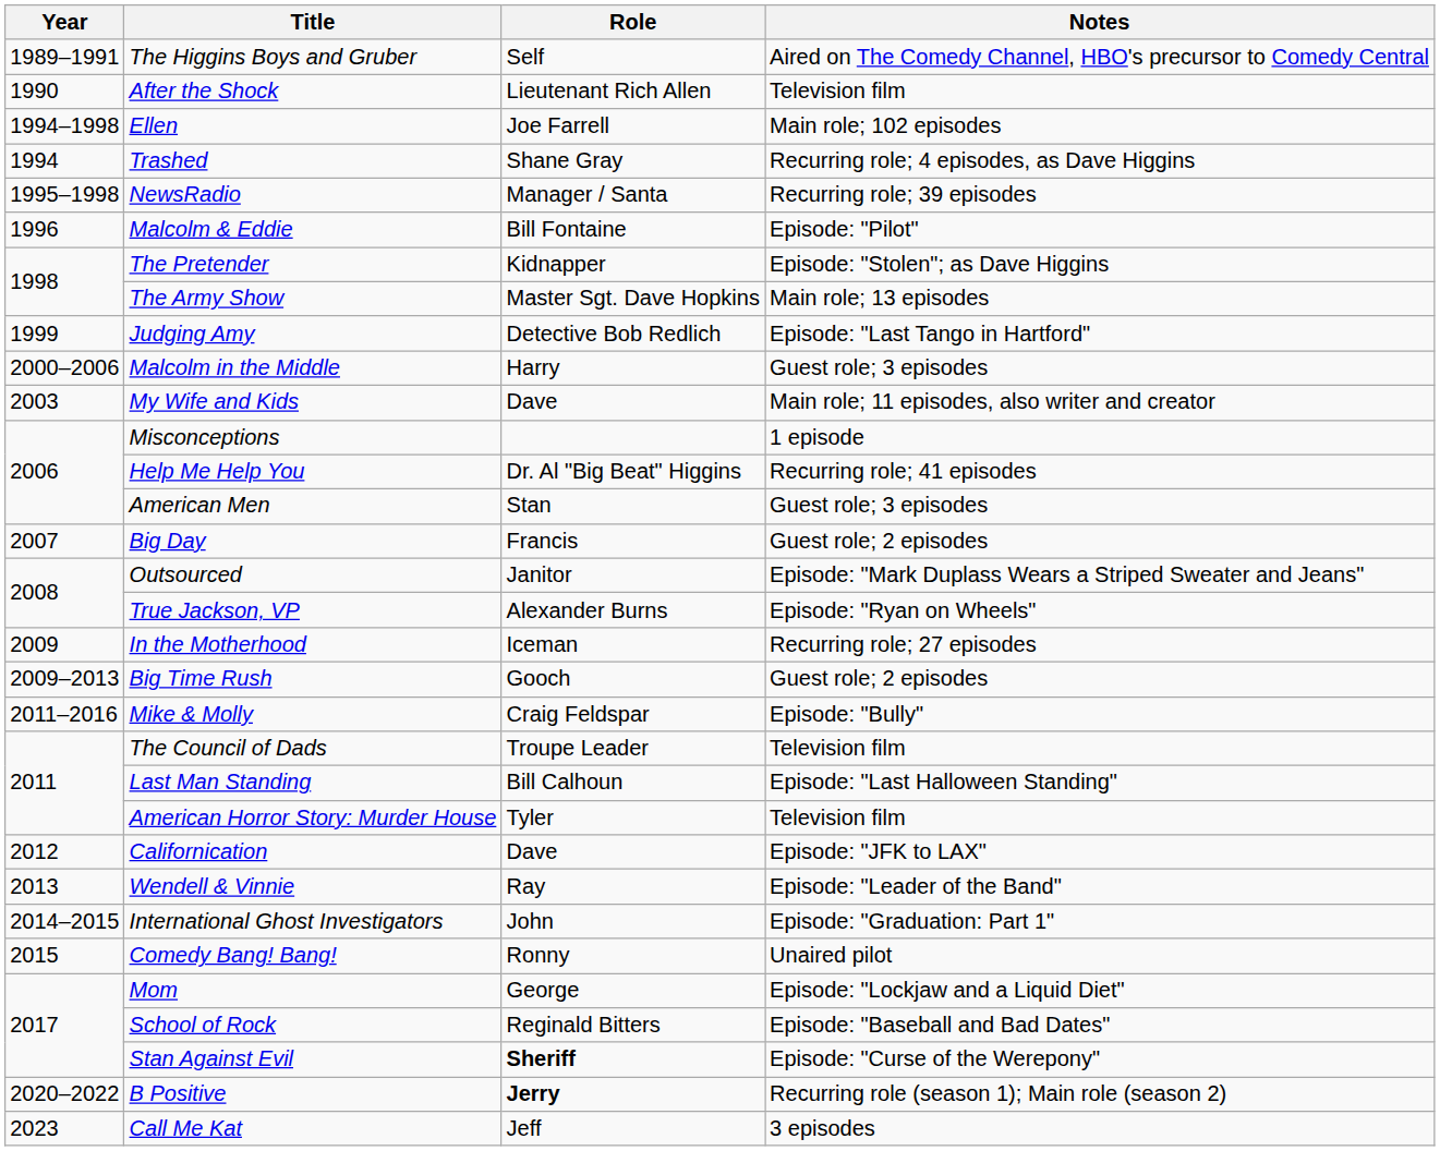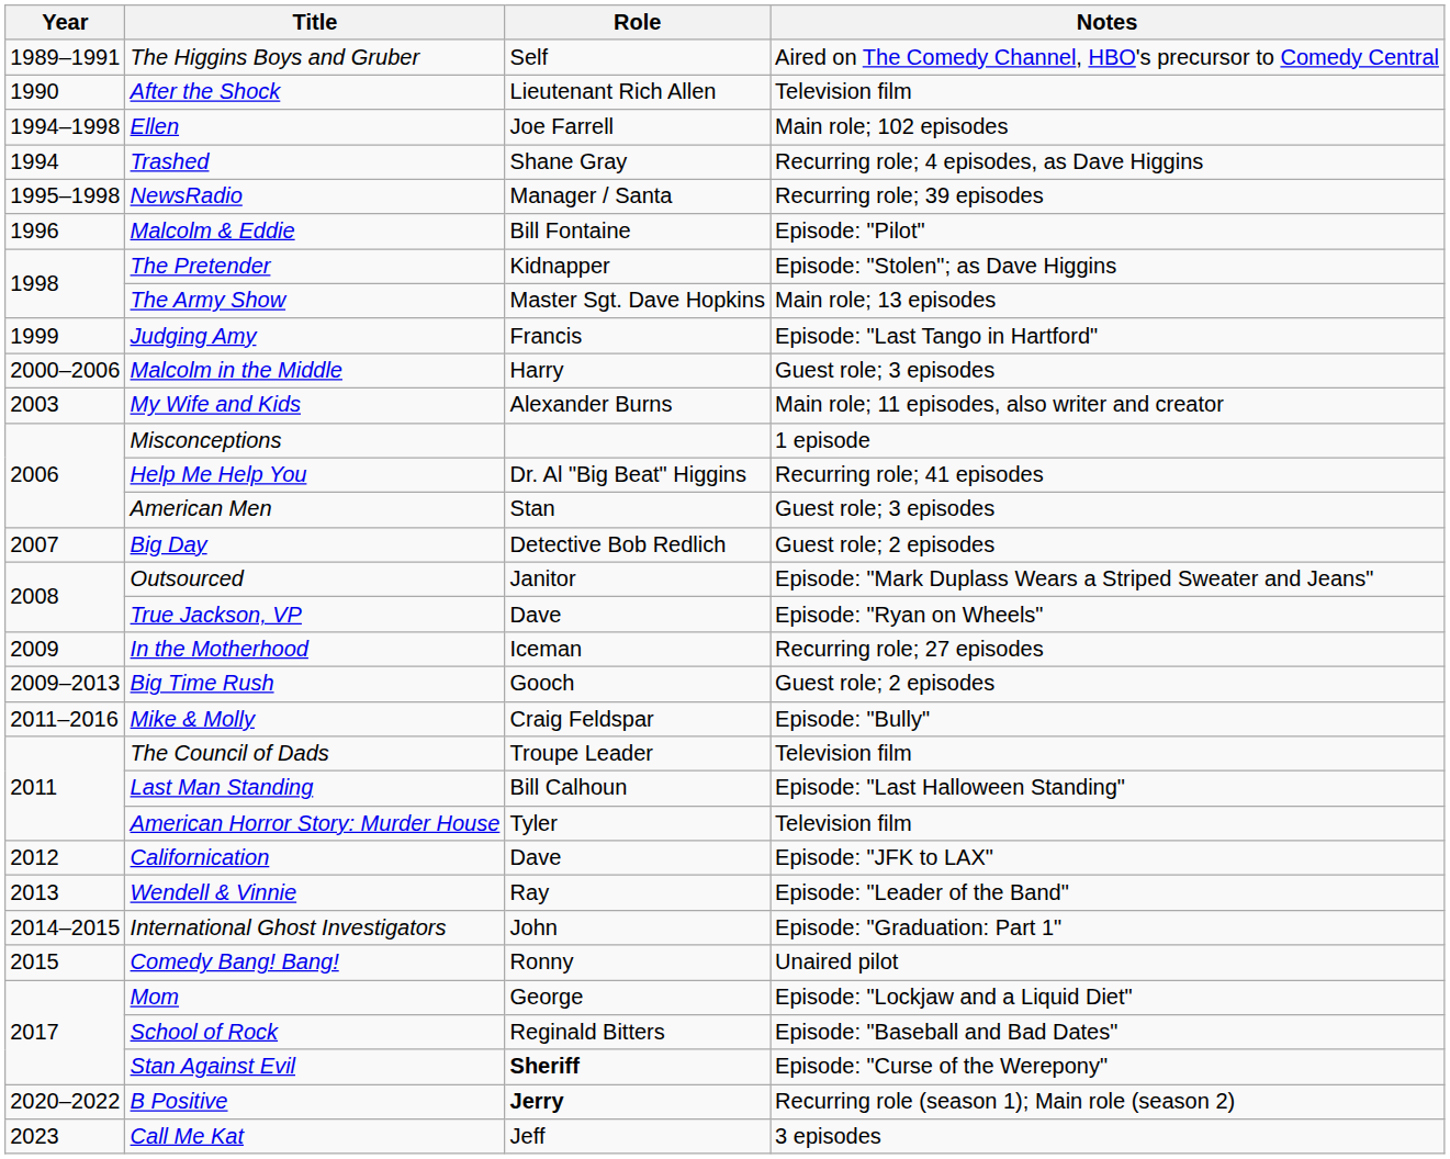Judging Amy | Role: Detective Bob Redlich -> Francis
My Wife and Kids | Role: Dave -> Alexander Burns
Big Day | Role: Francis -> Detective Bob Redlich
True Jackson, VP | Role: Alexander Burns -> Dave
